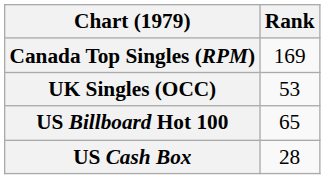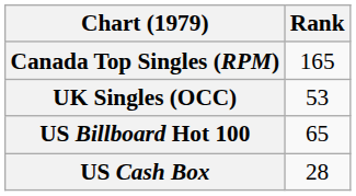Canada Top Singles (RPM) | Rank: 169 -> 165
